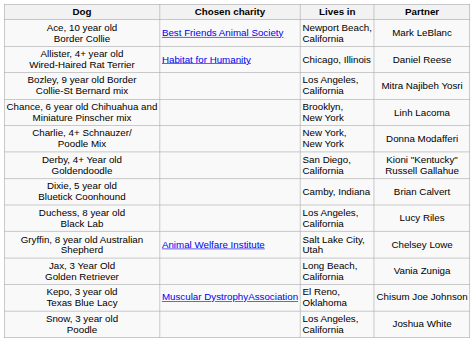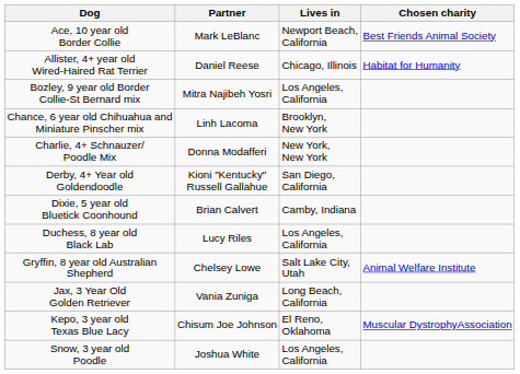columns swapped: Partner <-> Chosen charity
